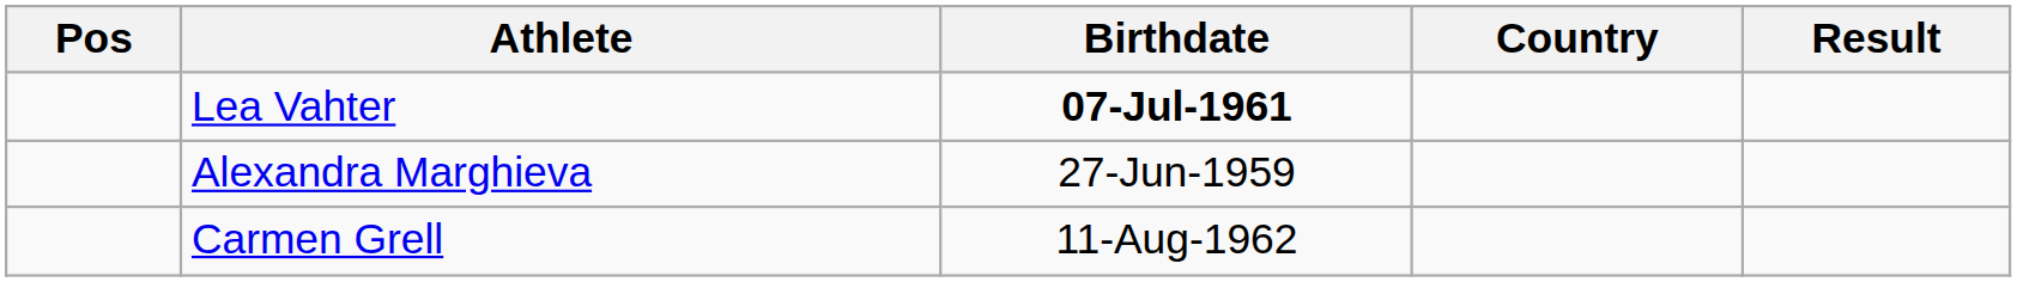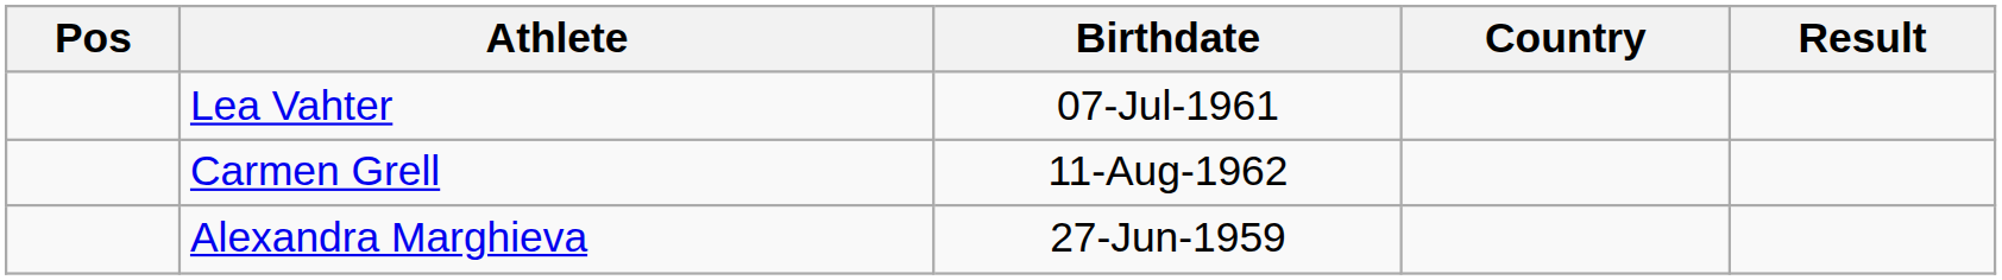Lea Vahter | Birthdate: bold -> normal
rows swapped: Carmen Grell <-> Alexandra Marghieva
